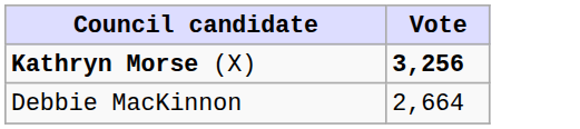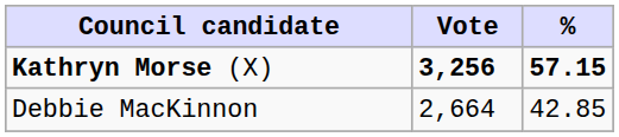+ column: % | 57.15 | 42.85
